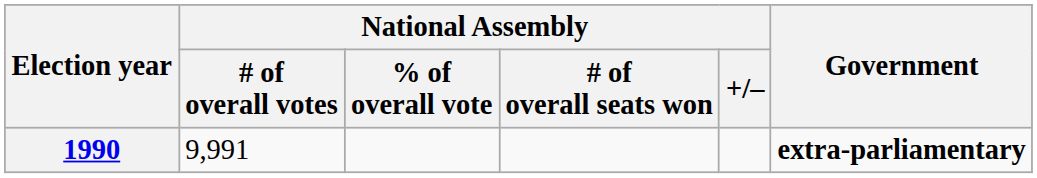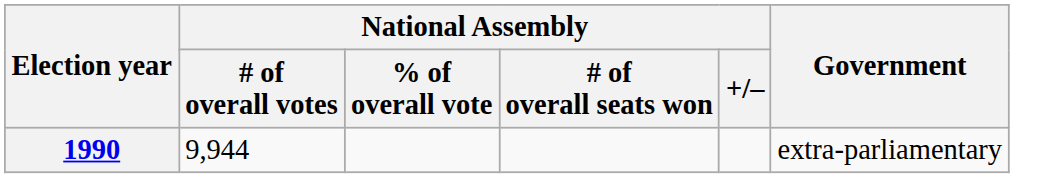1990 | National Assembly / # of overall votes: 9,991 -> 9,944
1990 | Government: bold -> normal
